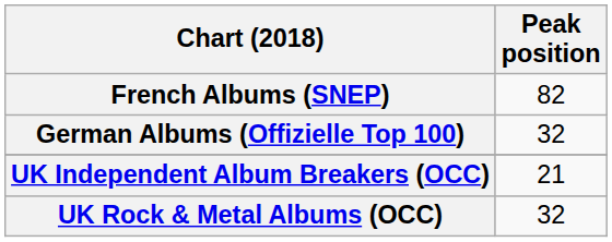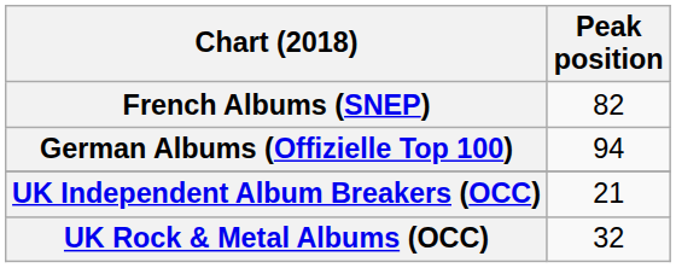German Albums (Offizielle Top 100) | Peak position: 32 -> 94
